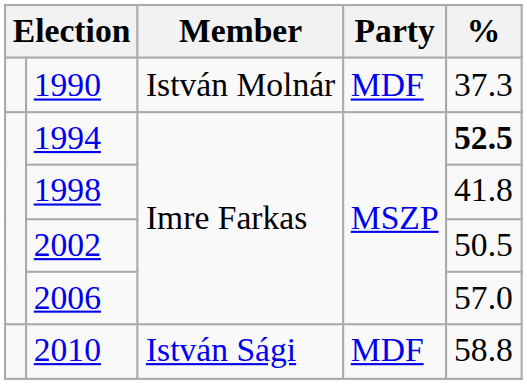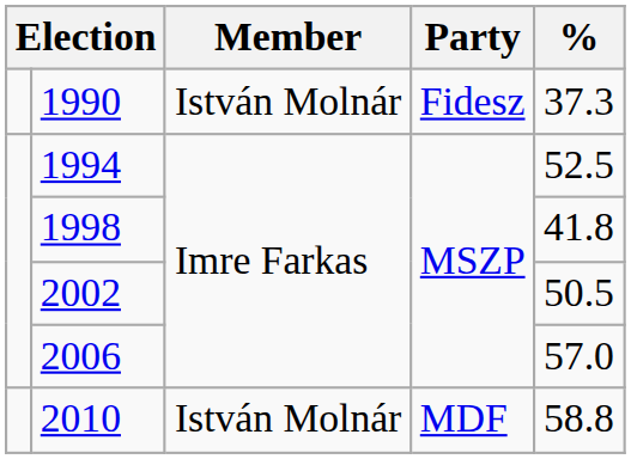1990 | Party: MDF -> Fidesz
1994 | %: bold -> normal
2010 | Member: István Sági -> István Molnár
